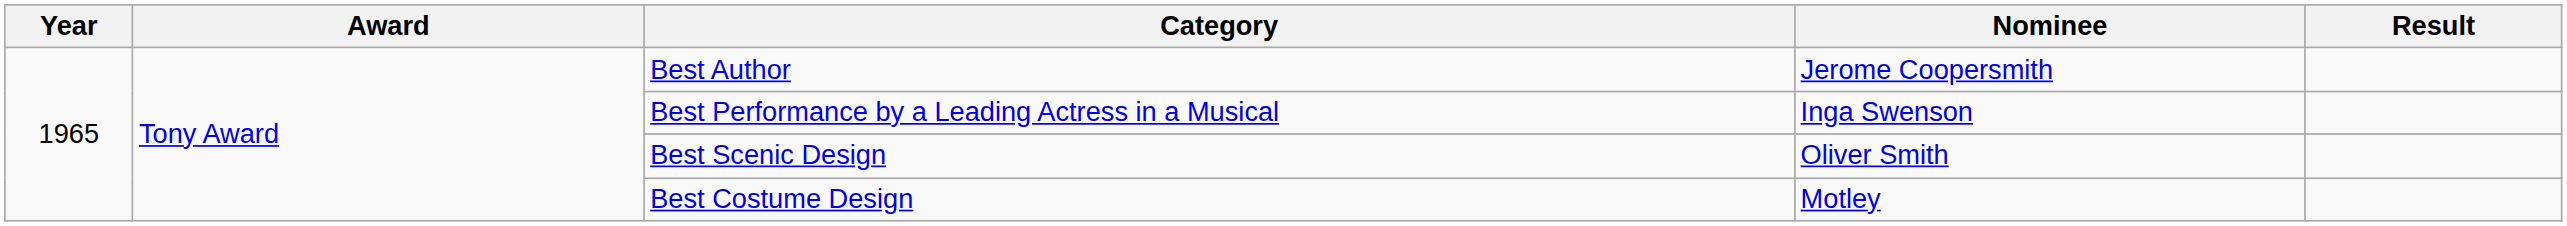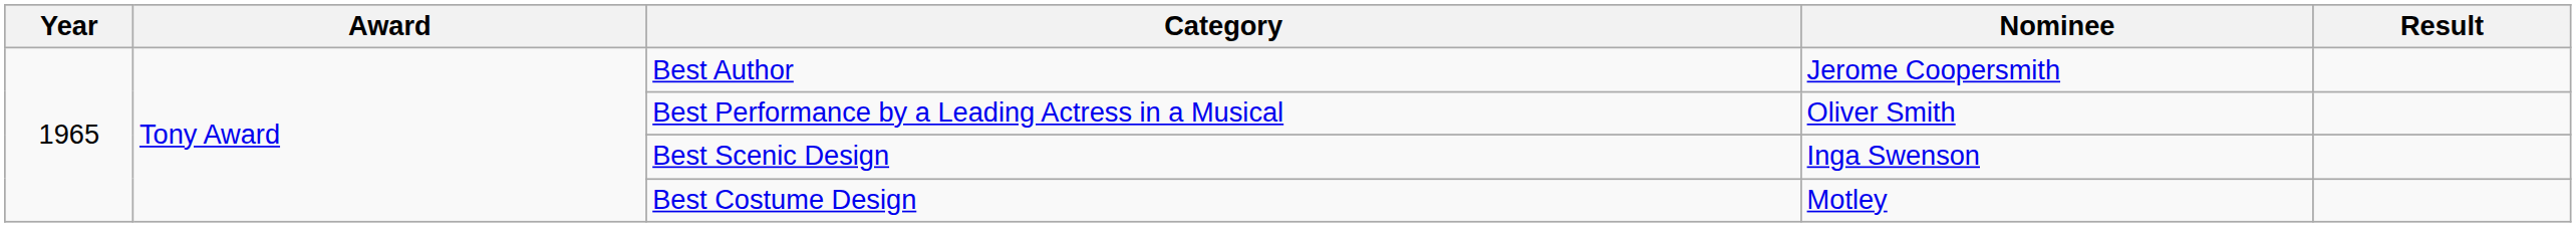Best Performance by a Leading Actress in a Musical | Nominee: Inga Swenson -> Oliver Smith
Best Scenic Design | Nominee: Oliver Smith -> Inga Swenson
